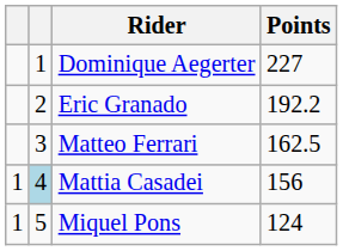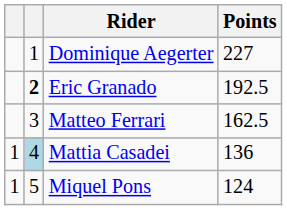Eric Granado | column 2: normal -> bold
Eric Granado | Points: 192.2 -> 192.5
Mattia Casadei | Points: 156 -> 136
